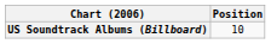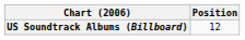US Soundtrack Albums (Billboard) | Position: 10 -> 12
